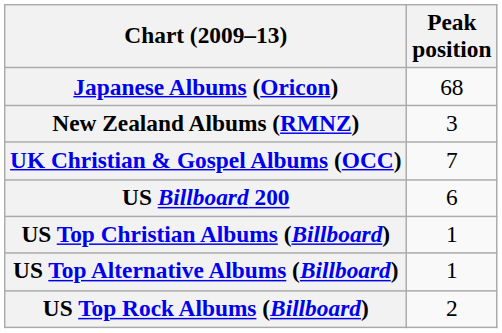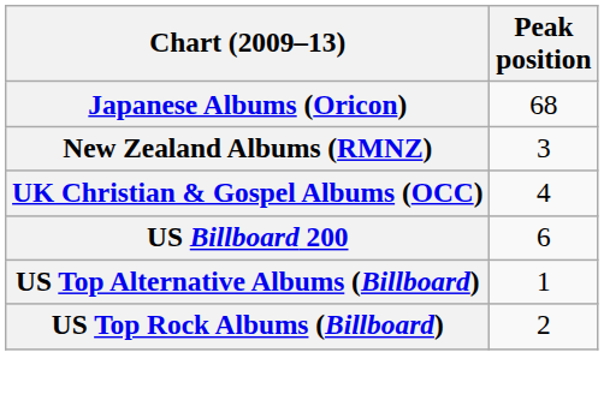UK Christian & Gospel Albums (OCC) | Peak position: 7 -> 4
- row: US Top Christian Albums (Billboard) | 1
